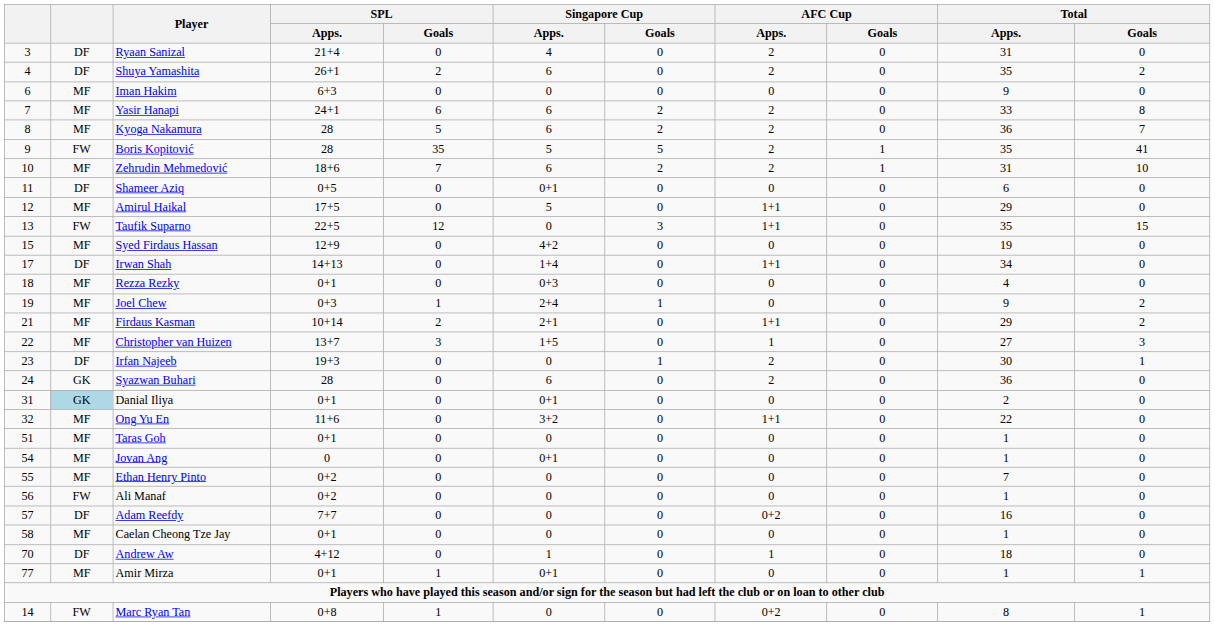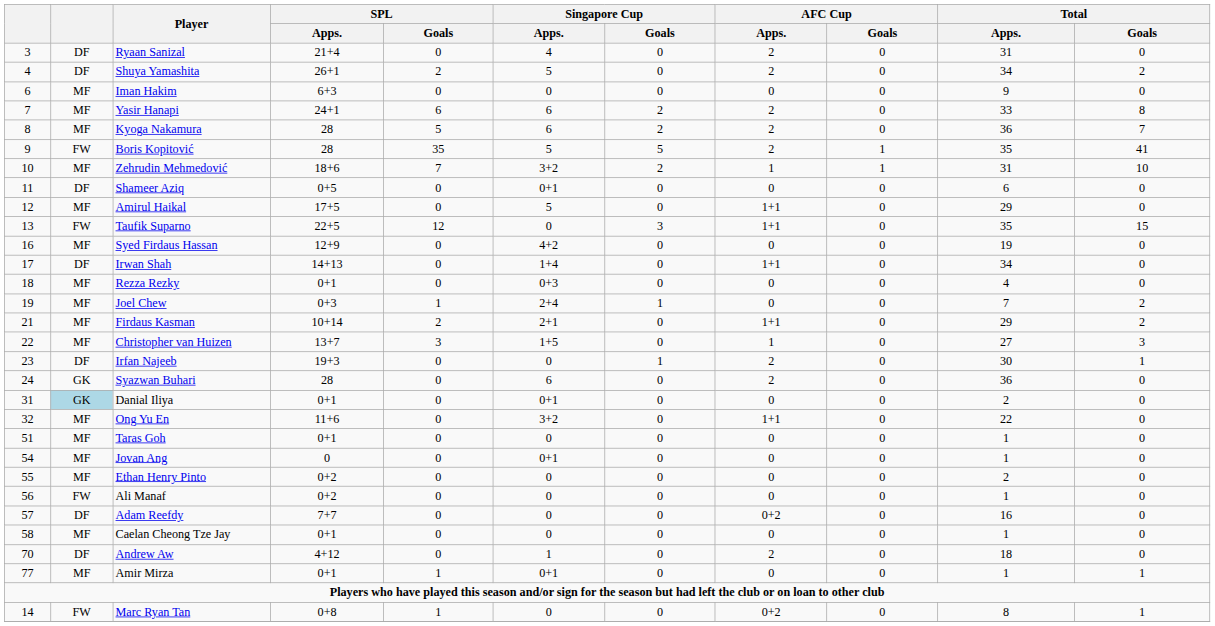Shuya Yamashita | Singapore Cup / Apps.: 6 -> 5
Shuya Yamashita | Total / Apps.: 35 -> 34
Zehrudin Mehmedović | Singapore Cup / Apps.: 6 -> 3+2
Zehrudin Mehmedović | AFC Cup / Apps.: 2 -> 1
Syed Firdaus Hassan | column 1: 15 -> 16
Joel Chew | Total / Apps.: 9 -> 7
Ethan Henry Pinto | Total / Apps.: 7 -> 2
Andrew Aw | AFC Cup / Apps.: 1 -> 2
